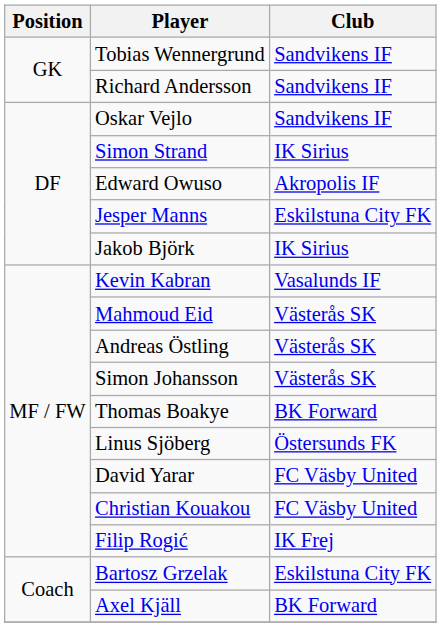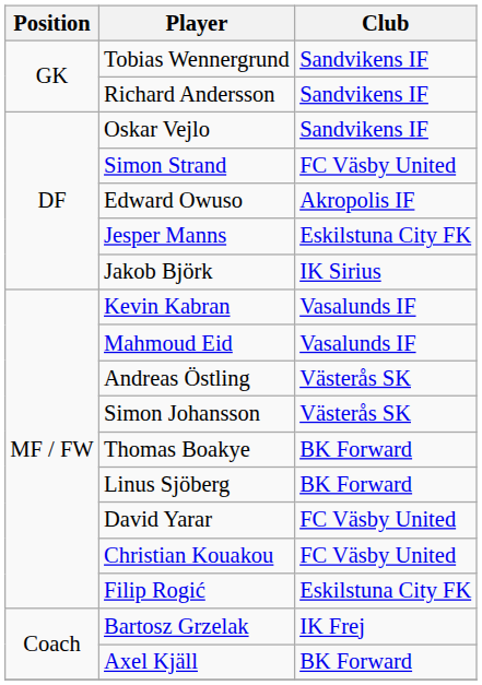Simon Strand | Club: IK Sirius -> FC Väsby United
Mahmoud Eid | Club: Västerås SK -> Vasalunds IF
Linus Sjöberg | Club: Östersunds FK -> BK Forward
Filip Rogić | Club: IK Frej -> Eskilstuna City FK
Bartosz Grzelak | Club: Eskilstuna City FK -> IK Frej
